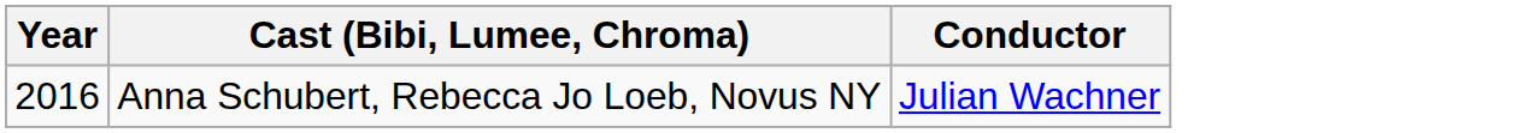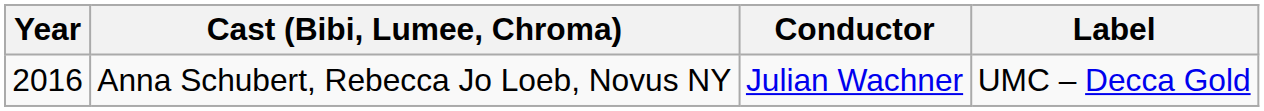+ column: Label | UMC – Decca Gold
